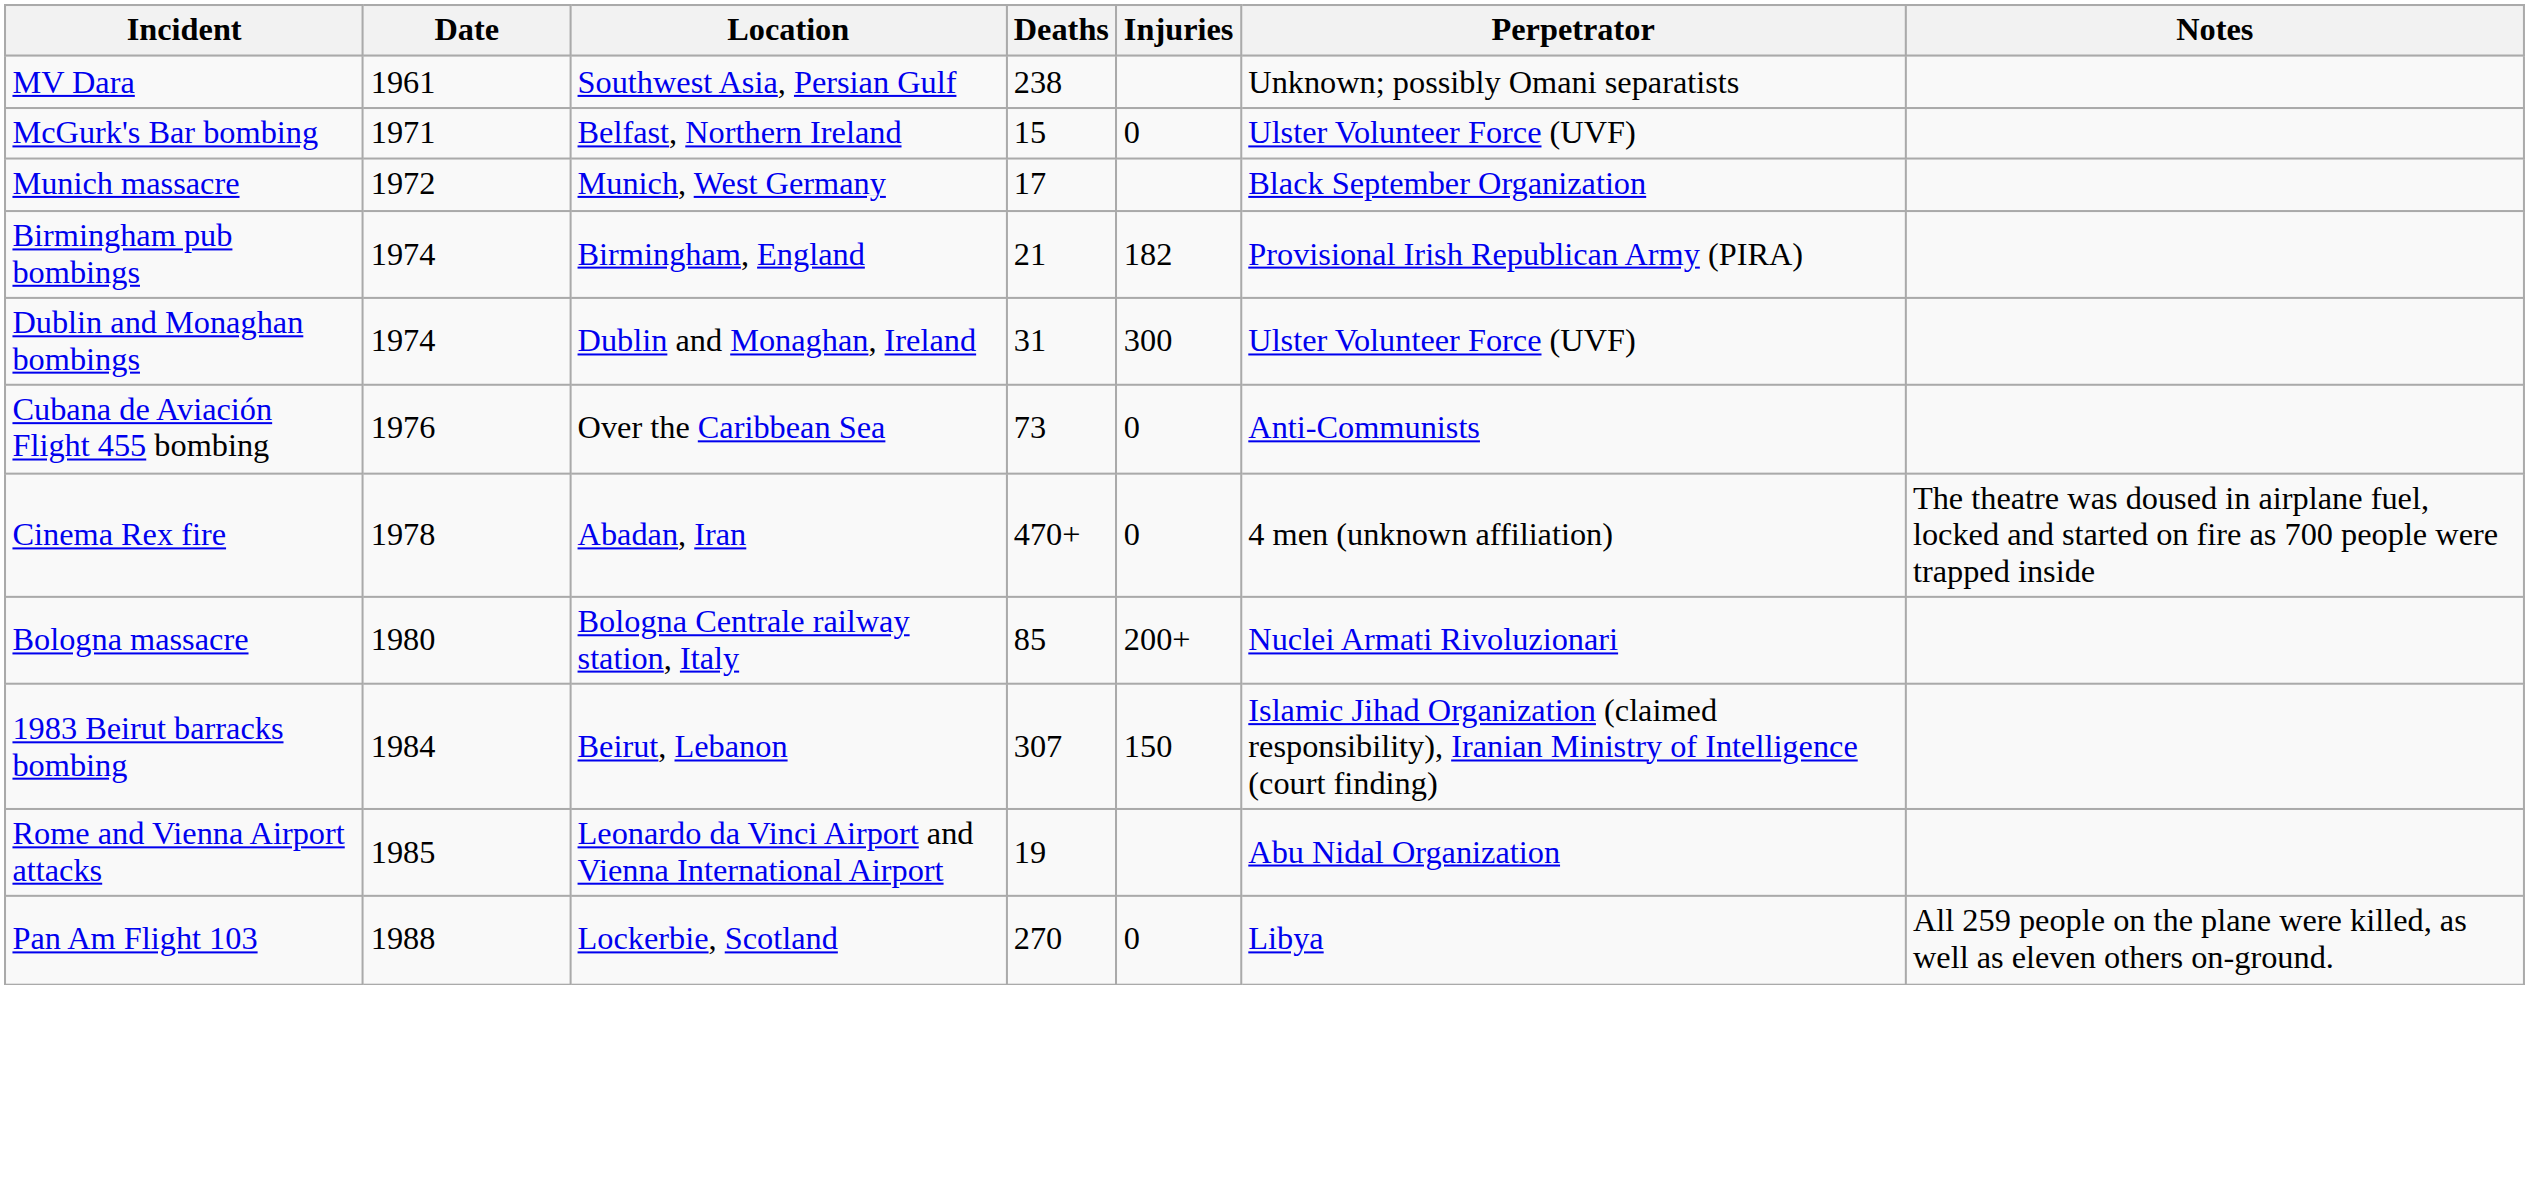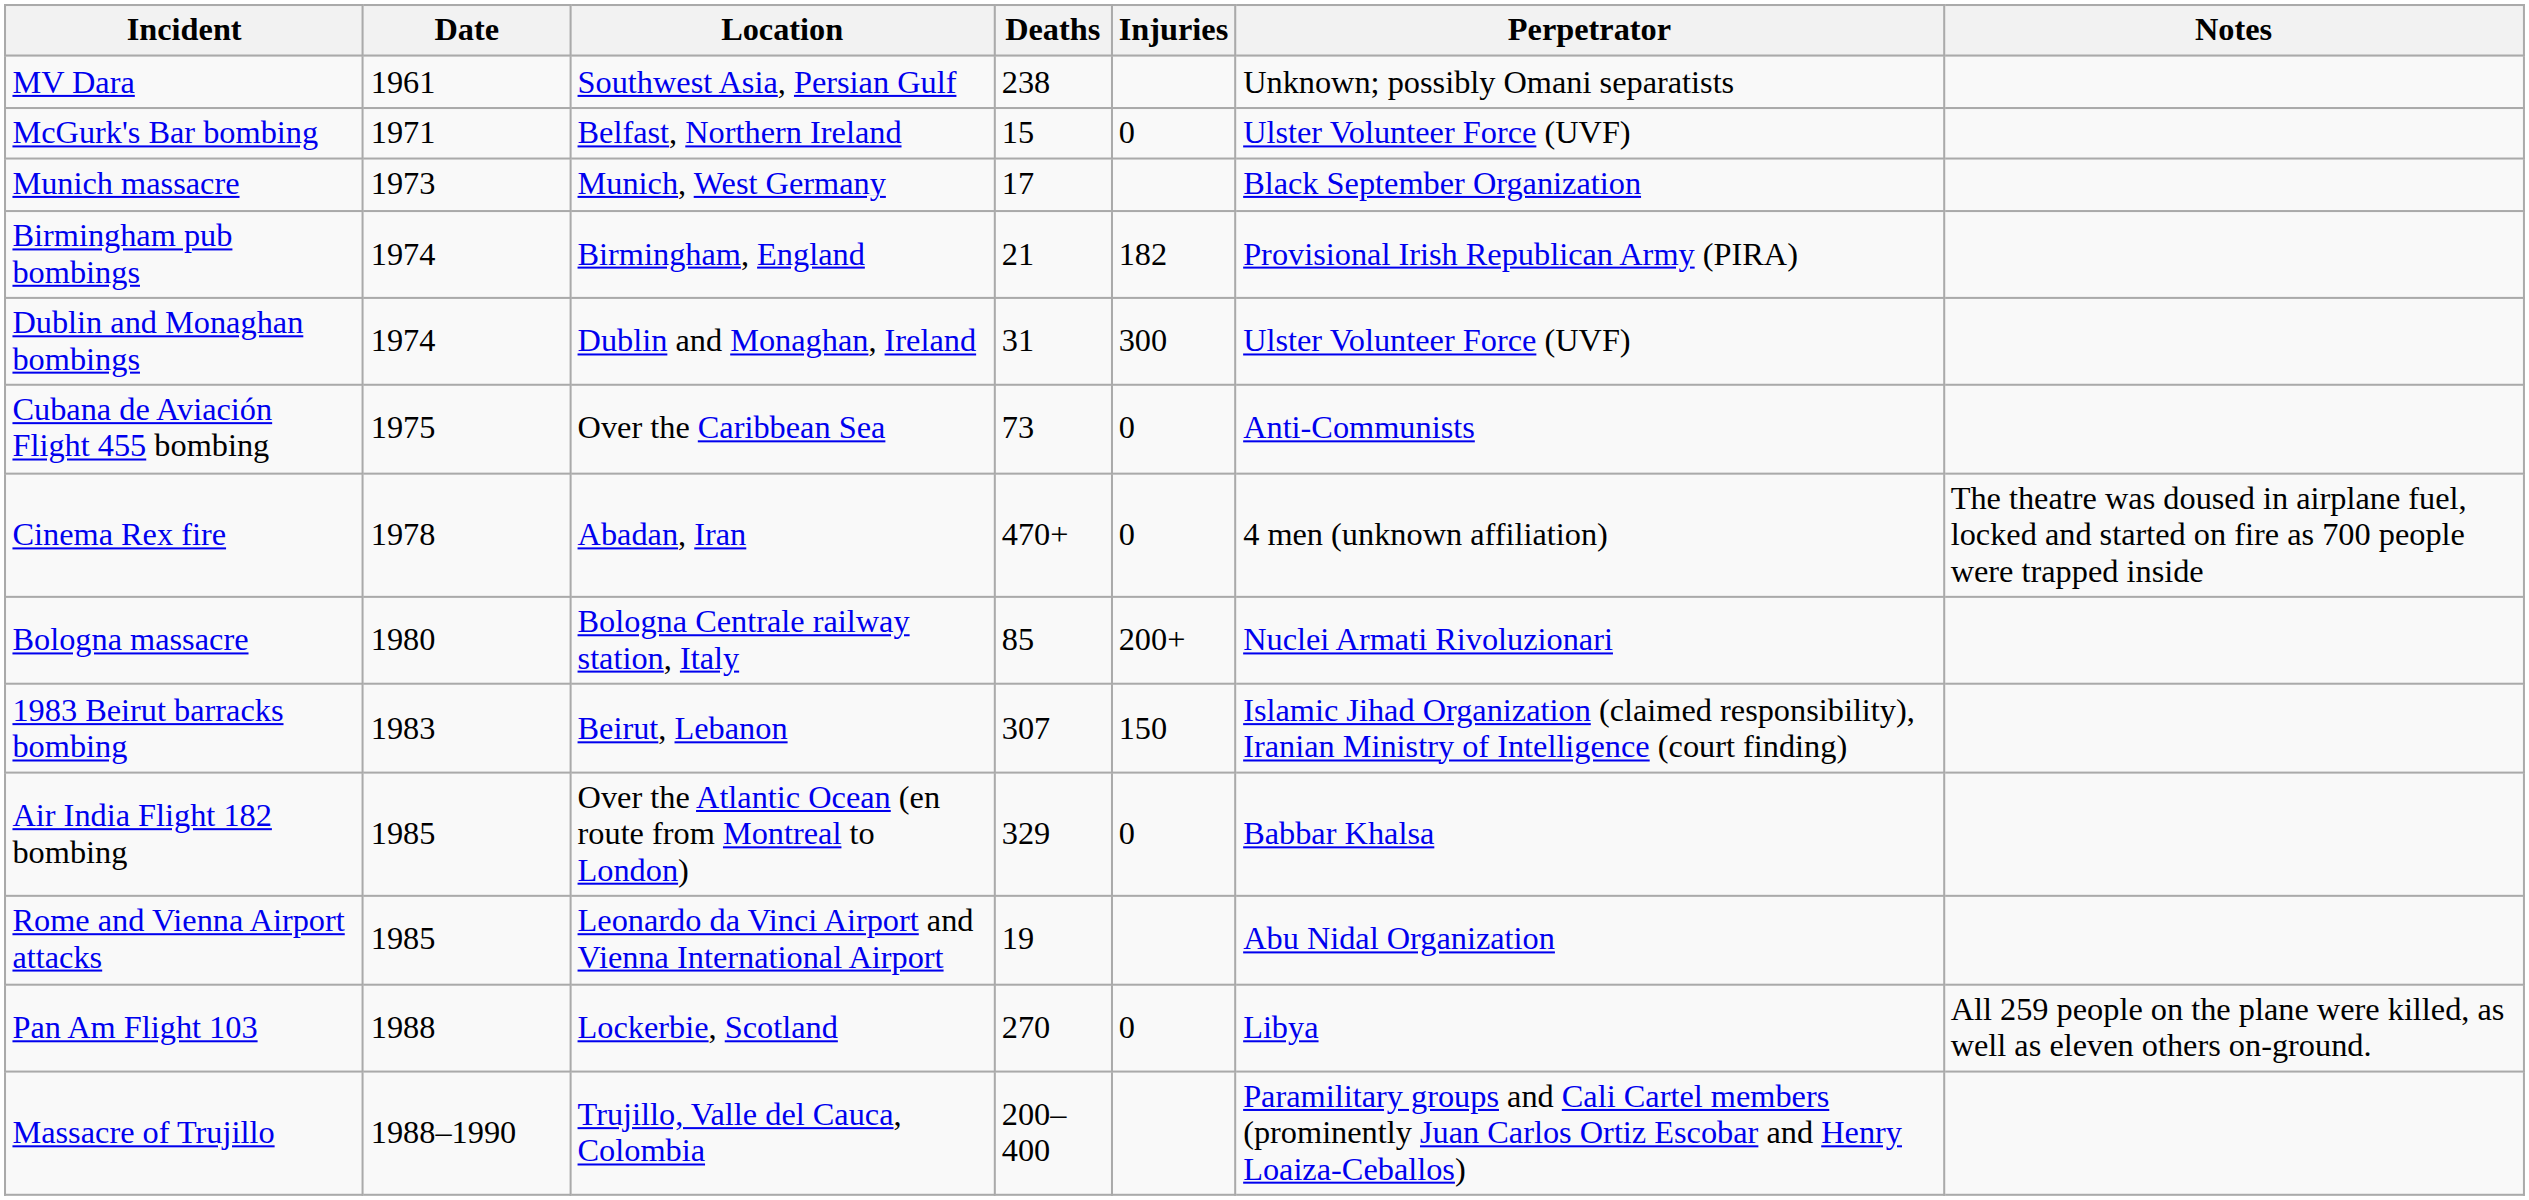Munich massacre | Date: 1972 -> 1973
Cubana de Aviación Flight 455 bombing | Date: 1976 -> 1975
1983 Beirut barracks bombing | Date: 1984 -> 1983
+ row: Air India Flight 182 bombing | 1985 | Over the Atlantic Ocean (en route from Montreal to London) | 329 | 0 | Babbar Khalsa
+ row: Massacre of Trujillo | 1988–1990 | Trujillo, Valle del Cauca, Colombia | 200–400 | Paramilitary groups and Cali Cartel members (prominently Juan Carlos Ortiz Escobar and Henry Loaiza-Ceballos)
